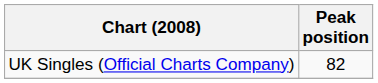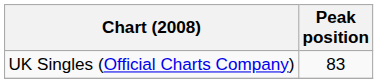UK Singles (Official Charts Company) | Peak position: 82 -> 83
